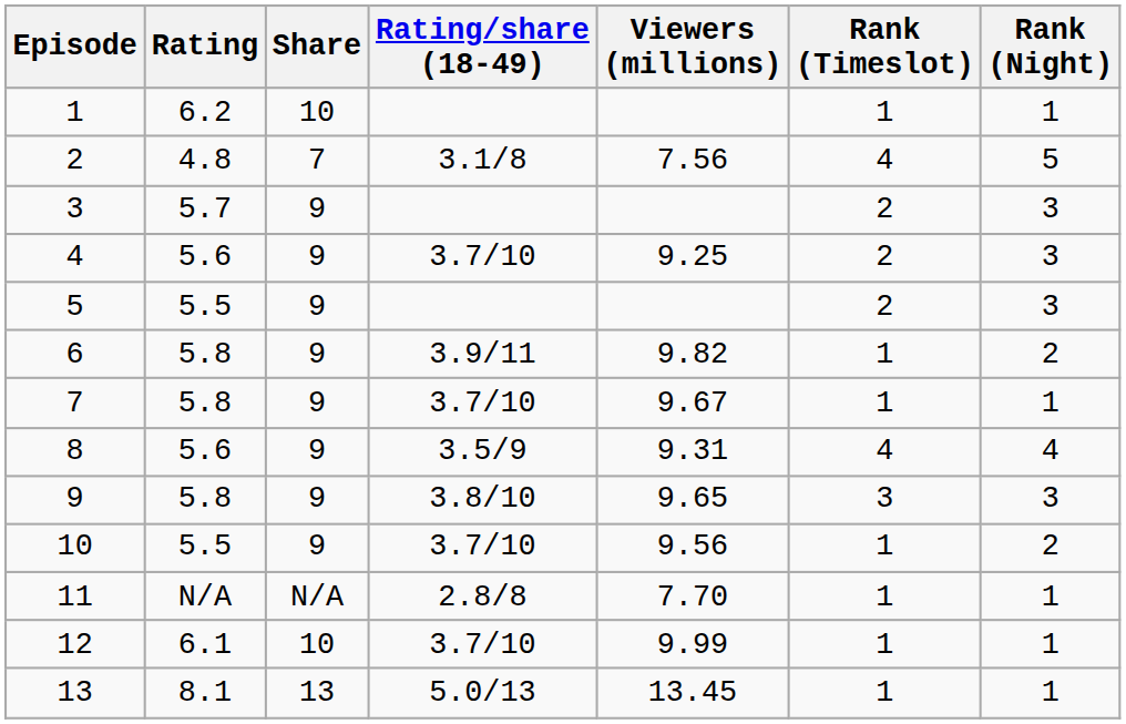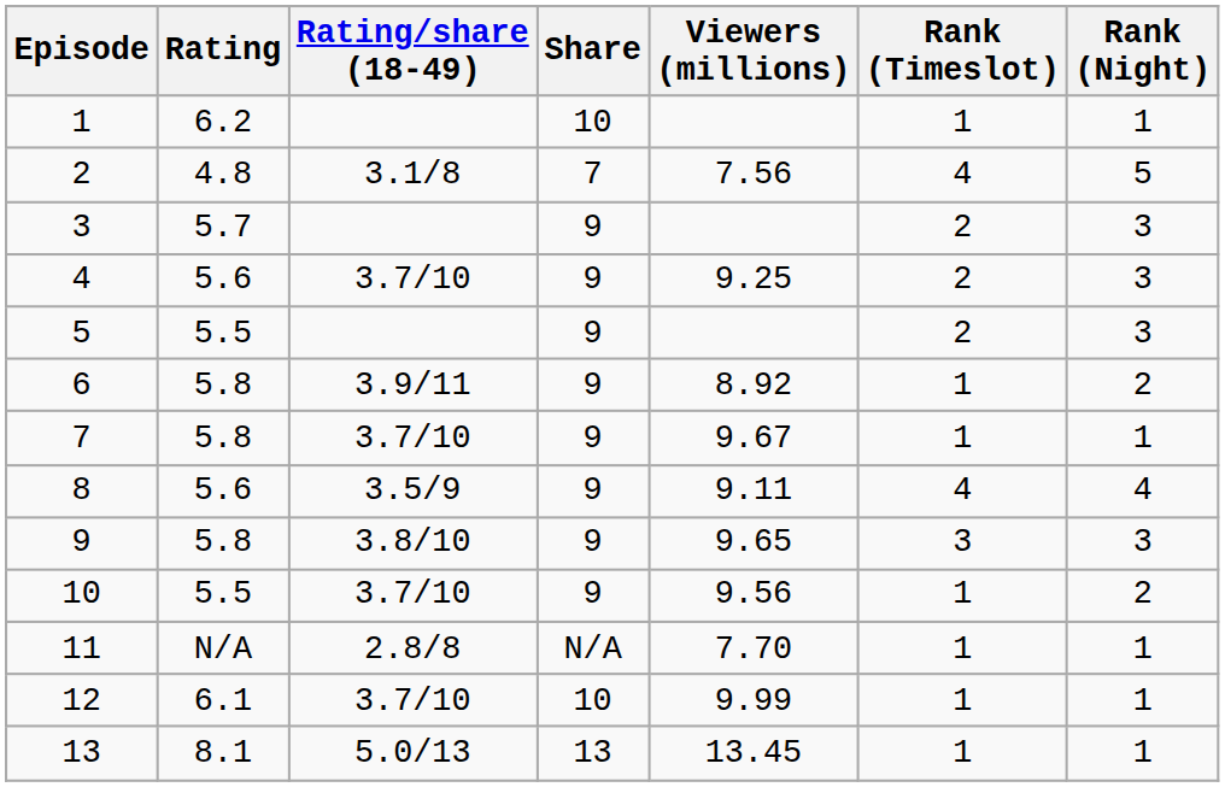columns swapped: Share <-> Rating/share (18-49)
6 | Viewers (millions): 9.82 -> 8.92
8 | Viewers (millions): 9.31 -> 9.11
